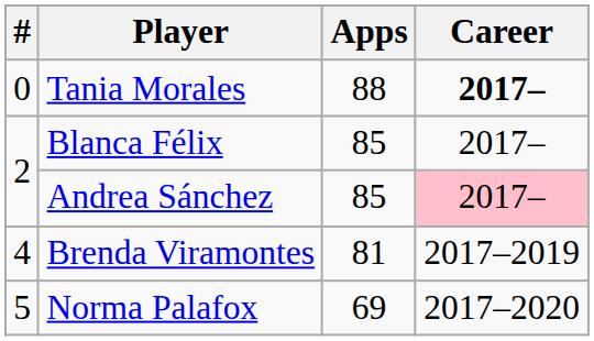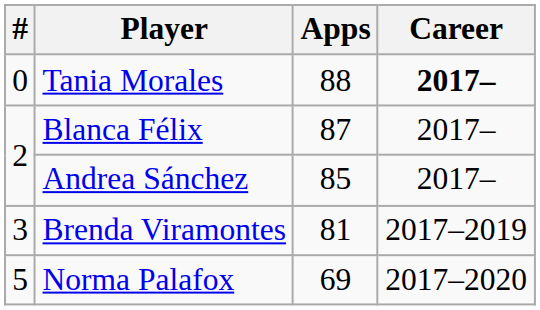Blanca Félix | Apps: 85 -> 87
Andrea Sánchez | Career: pink background -> no background
Brenda Viramontes | #: 4 -> 3
